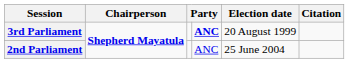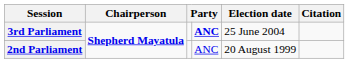3rd Parliament | Election date: 20 August 1999 -> 25 June 2004
2nd Parliament | Election date: 25 June 2004 -> 20 August 1999
